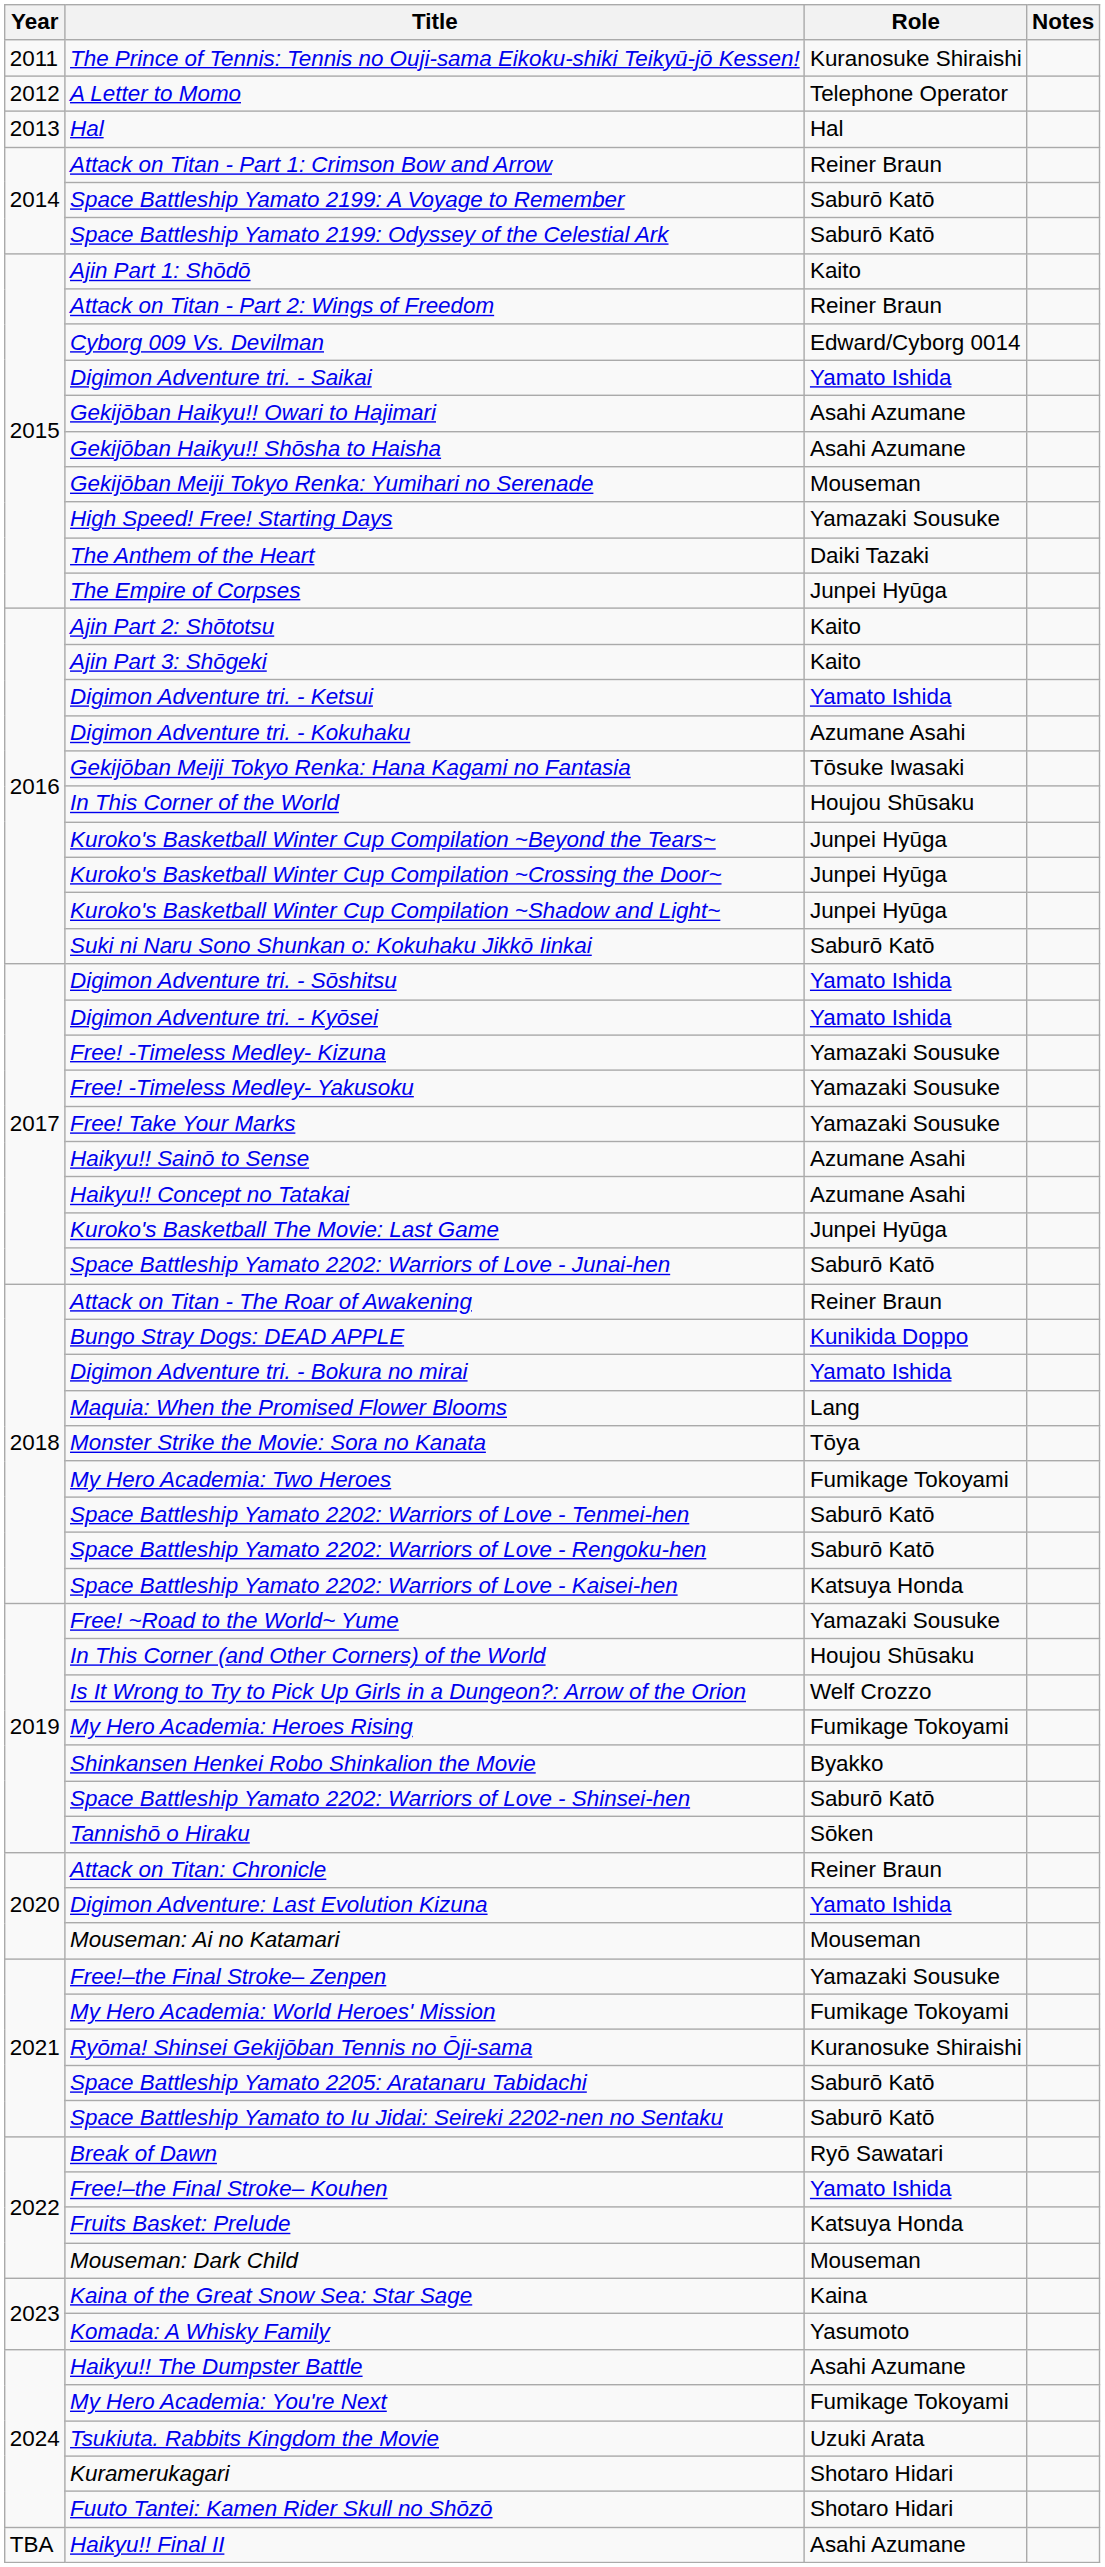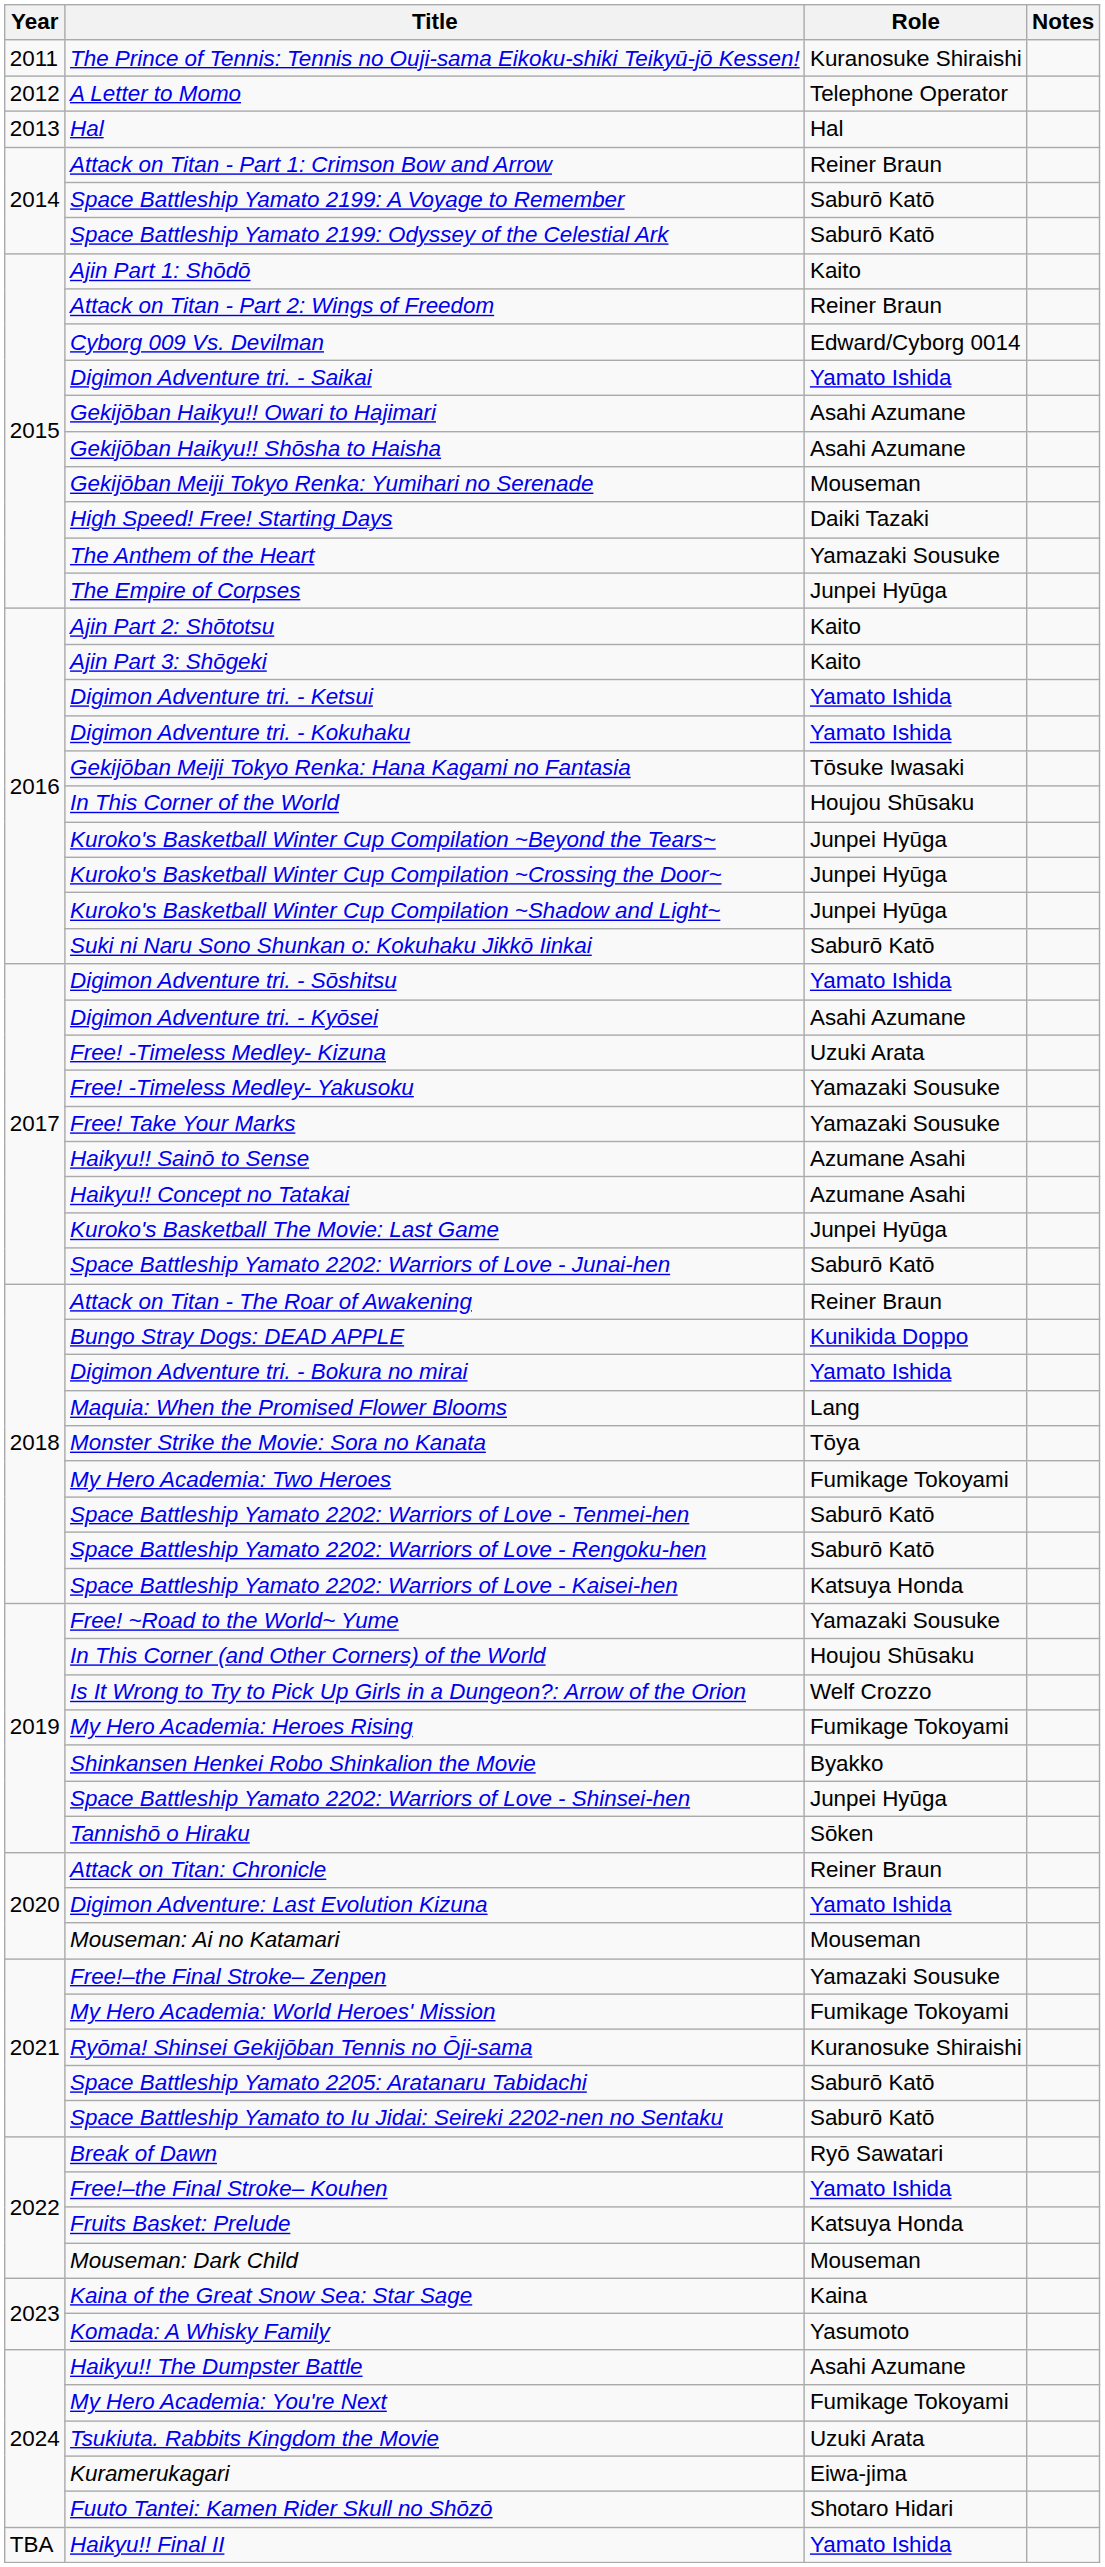High Speed! Free! Starting Days | Role: Yamazaki Sousuke -> Daiki Tazaki
The Anthem of the Heart | Role: Daiki Tazaki -> Yamazaki Sousuke
Digimon Adventure tri. - Kokuhaku | Role: Azumane Asahi -> Yamato Ishida
Digimon Adventure tri. - Kyōsei | Role: Yamato Ishida -> Asahi Azumane
Free! -Timeless Medley- Kizuna | Role: Yamazaki Sousuke -> Uzuki Arata
Space Battleship Yamato 2202: Warriors of Love - Shinsei-hen | Role: Saburō Katō -> Junpei Hyūga
Kuramerukagari | Role: Shotaro Hidari -> Eiwa-jima
Haikyu!! Final II | Role: Asahi Azumane -> Yamato Ishida
